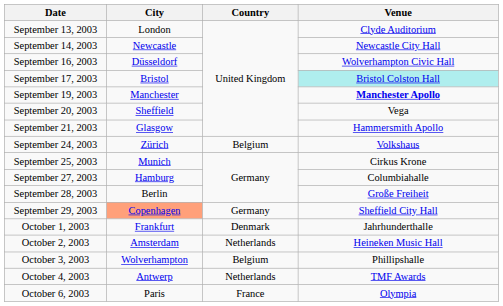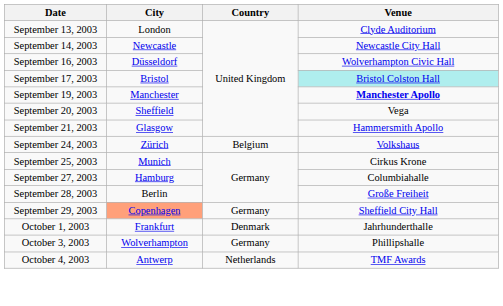- row: October 2, 2003 | Amsterdam | Netherlands | Heineken Music Hall
October 3, 2003 | Country: Belgium -> Germany
- row: October 6, 2003 | Paris | France | Olympia
